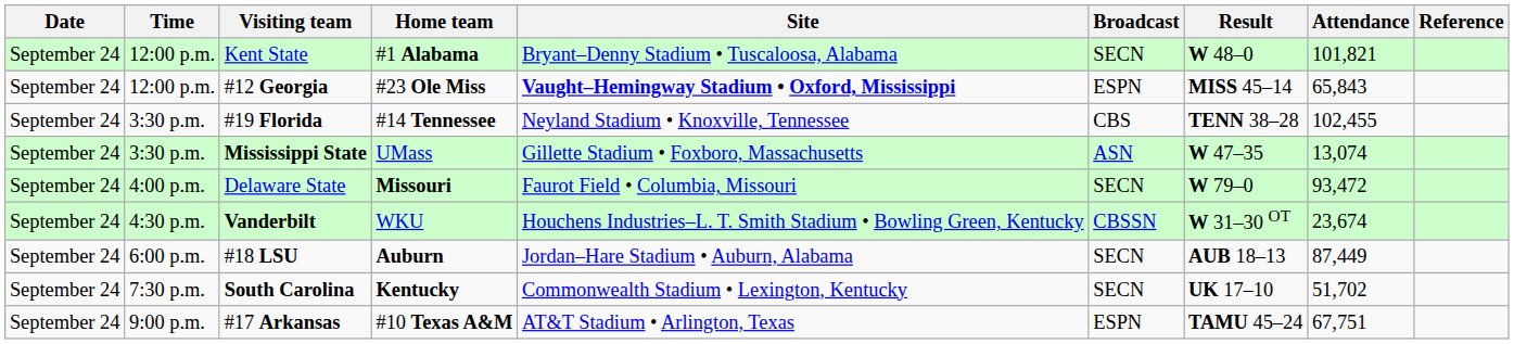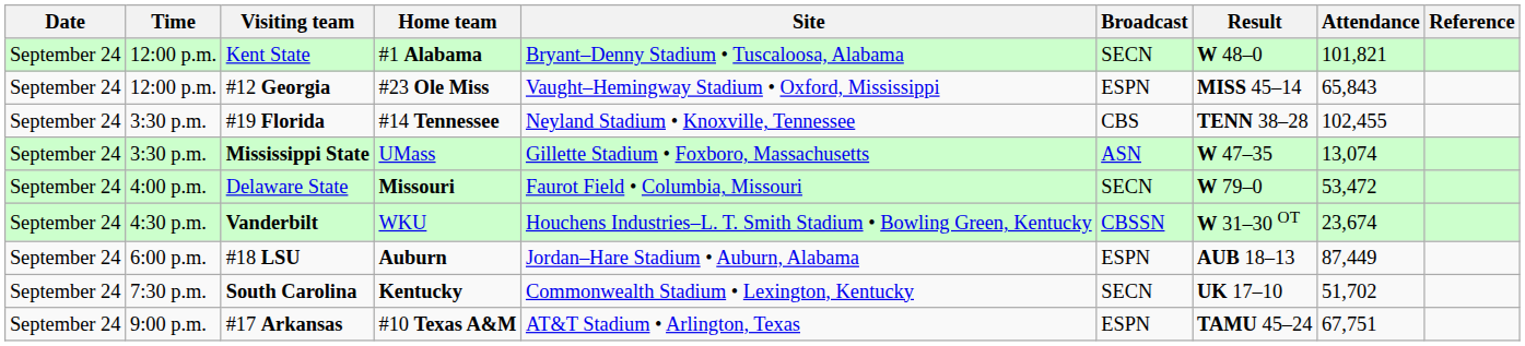#12 Georgia | Site: bold -> normal
Delaware State | Attendance: 93,472 -> 53,472
#18 LSU | Broadcast: SECN -> ESPN
